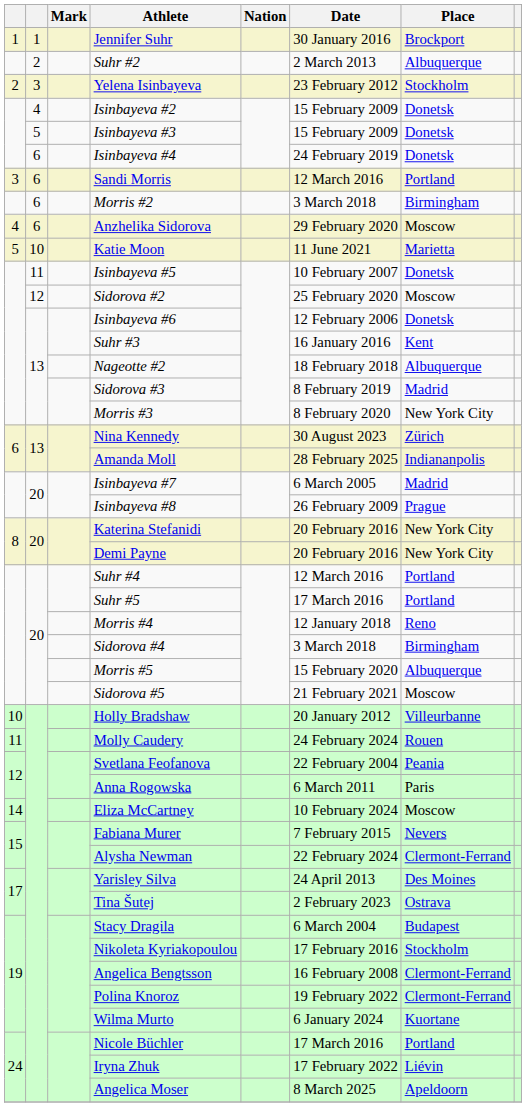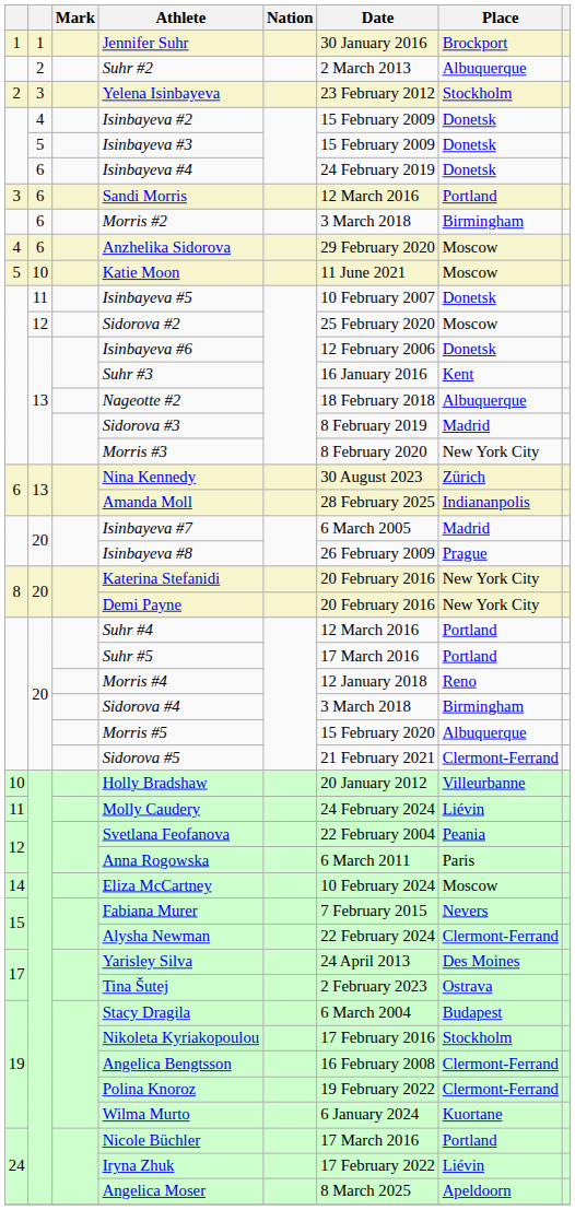Katie Moon | Place: Marietta -> Moscow
Sidorova #5 | Place: Moscow -> Clermont-Ferrand
Molly Caudery | Place: Rouen -> Liévin
